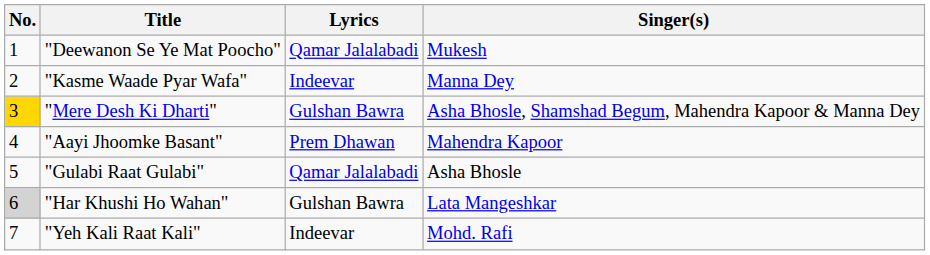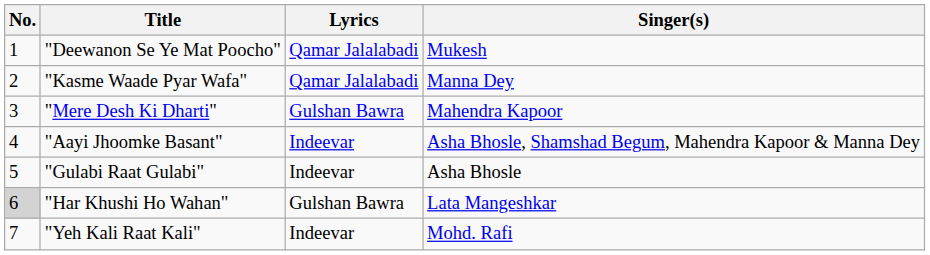"Kasme Waade Pyar Wafa" | Lyrics: Indeevar -> Qamar Jalalabadi
"Mere Desh Ki Dharti" | No.: gold background -> no background
"Mere Desh Ki Dharti" | Singer(s): Asha Bhosle, Shamshad Begum, Mahendra Kapoor & Manna Dey -> Mahendra Kapoor
"Aayi Jhoomke Basant" | Lyrics: Prem Dhawan -> Indeevar
"Aayi Jhoomke Basant" | Singer(s): Mahendra Kapoor -> Asha Bhosle, Shamshad Begum, Mahendra Kapoor & Manna Dey
"Gulabi Raat Gulabi" | Lyrics: Qamar Jalalabadi -> Indeevar
